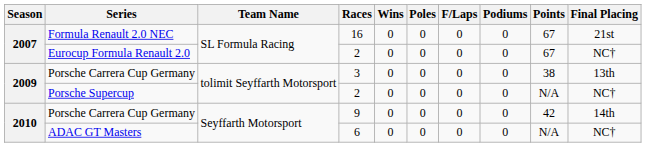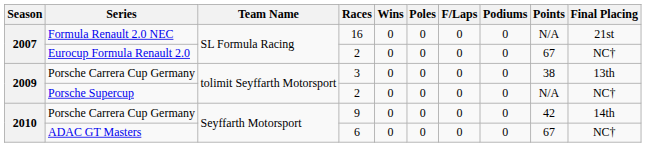Formula Renault 2.0 NEC | Points: 67 -> N/A
ADAC GT Masters | Points: N/A -> 67
